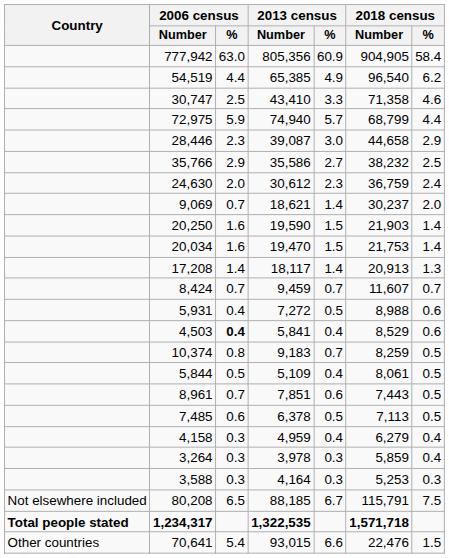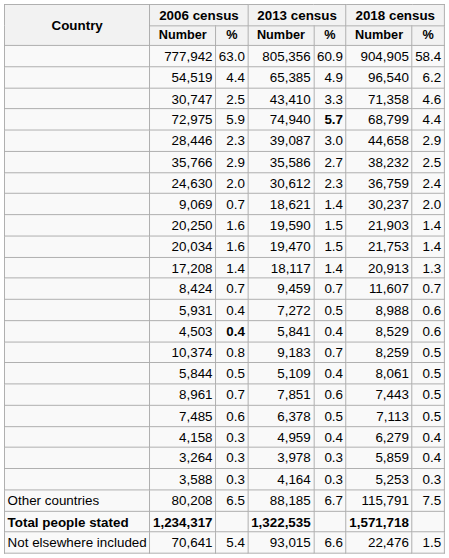72,975 | 2013 census / %: normal -> bold
80,208 | Country: Not elsewhere included -> Other countries
70,641 | Country: Other countries -> Not elsewhere included
